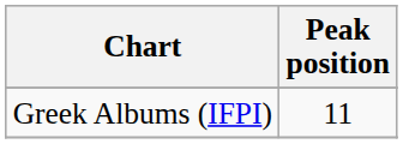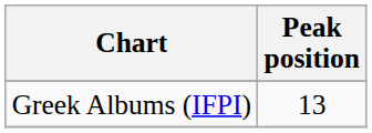Greek Albums (IFPI) | Peak position: 11 -> 13
